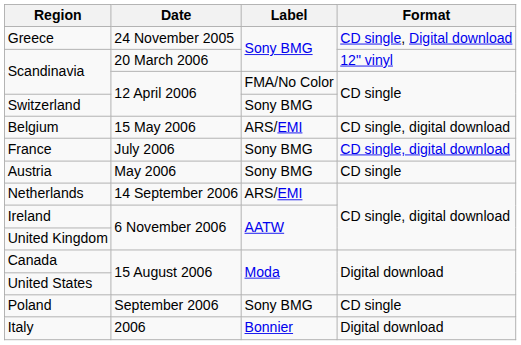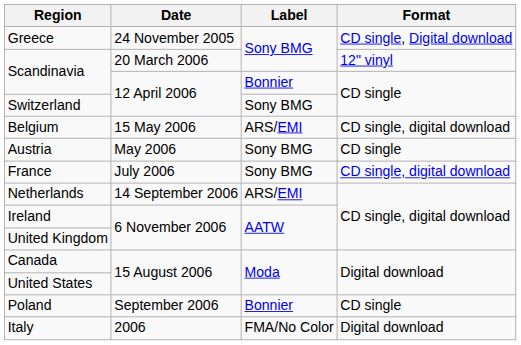Scandinavia / 12 April 2006 | Label: FMA/No Color -> Bonnier
rows swapped: Austria <-> France
Poland | Label: Sony BMG -> Bonnier
Italy | Label: Bonnier -> FMA/No Color
